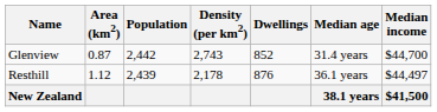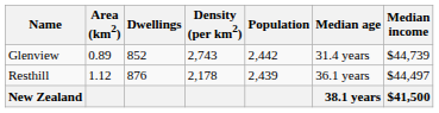columns swapped: Population <-> Dwellings
Glenview | Area (km2): 0.87 -> 0.89
Glenview | Median income: $44,700 -> $44,739
